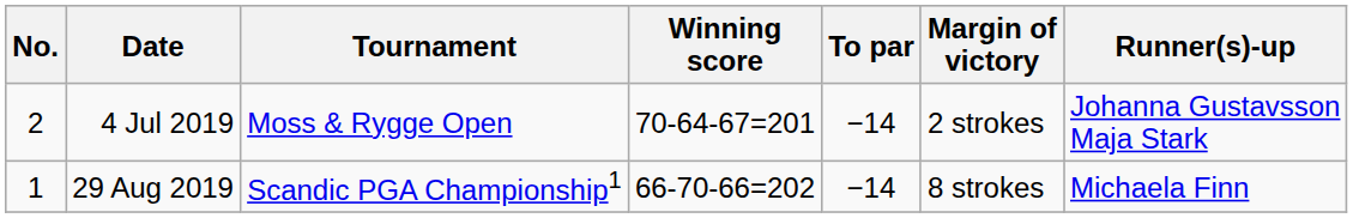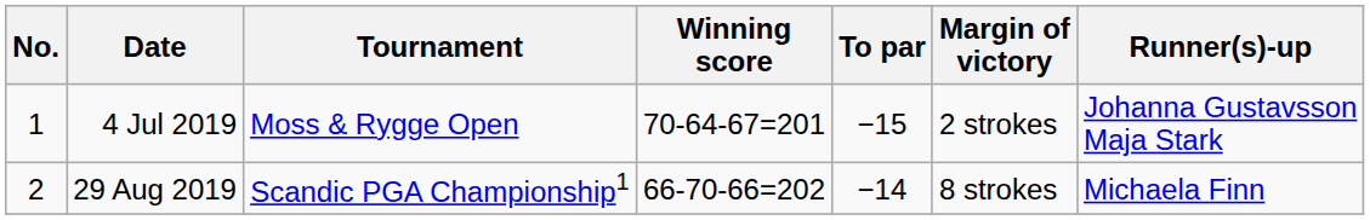4 Jul 2019 | No.: 2 -> 1
4 Jul 2019 | To par: −14 -> −15
29 Aug 2019 | No.: 1 -> 2
